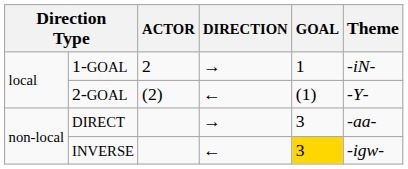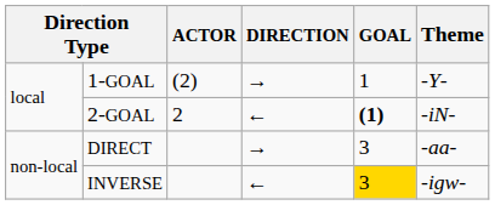1-GOAL | ACTOR: 2 -> (2)
1-GOAL | Theme: -iN- -> -Y-
2-GOAL | ACTOR: (2) -> 2
2-GOAL | GOAL: normal -> bold
2-GOAL | Theme: -Y- -> -iN-
